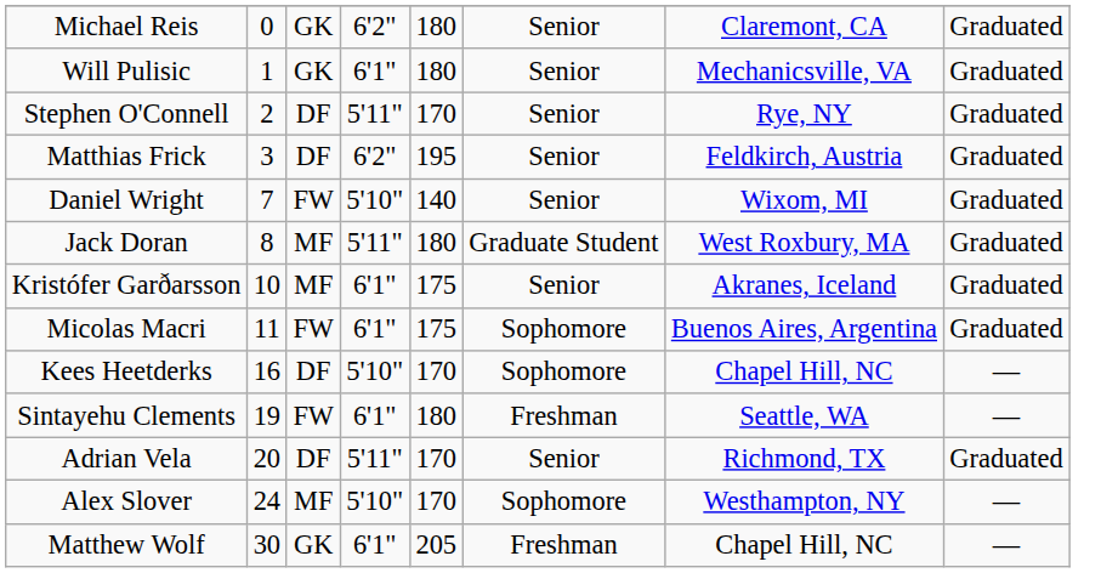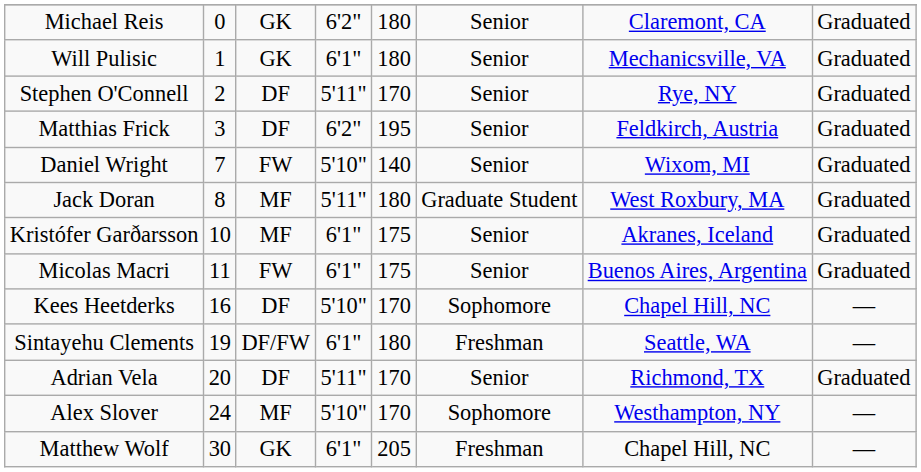Micolas Macri | column 6: Sophomore -> Senior
Sintayehu Clements | column 3: FW -> DF/FW
